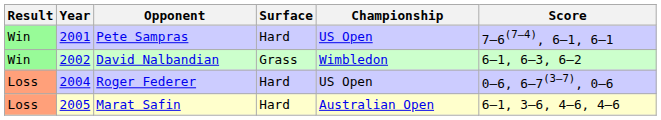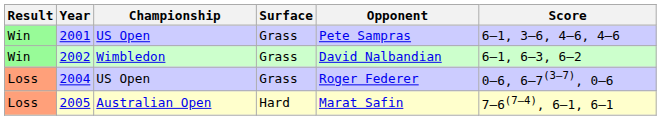columns swapped: Championship <-> Opponent
2001 | Surface: Hard -> Grass
2001 | Score: 7–6(7–4), 6–1, 6–1 -> 6–1, 3–6, 4–6, 4–6
2004 | Surface: Hard -> Grass
2005 | Score: 6–1, 3–6, 4–6, 4–6 -> 7–6(7–4), 6–1, 6–1
